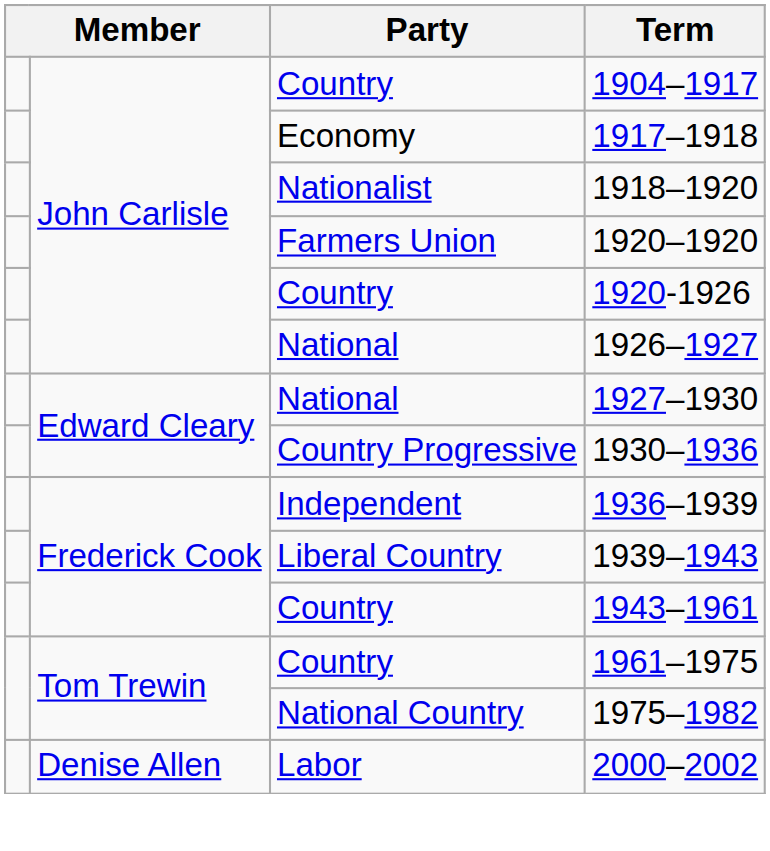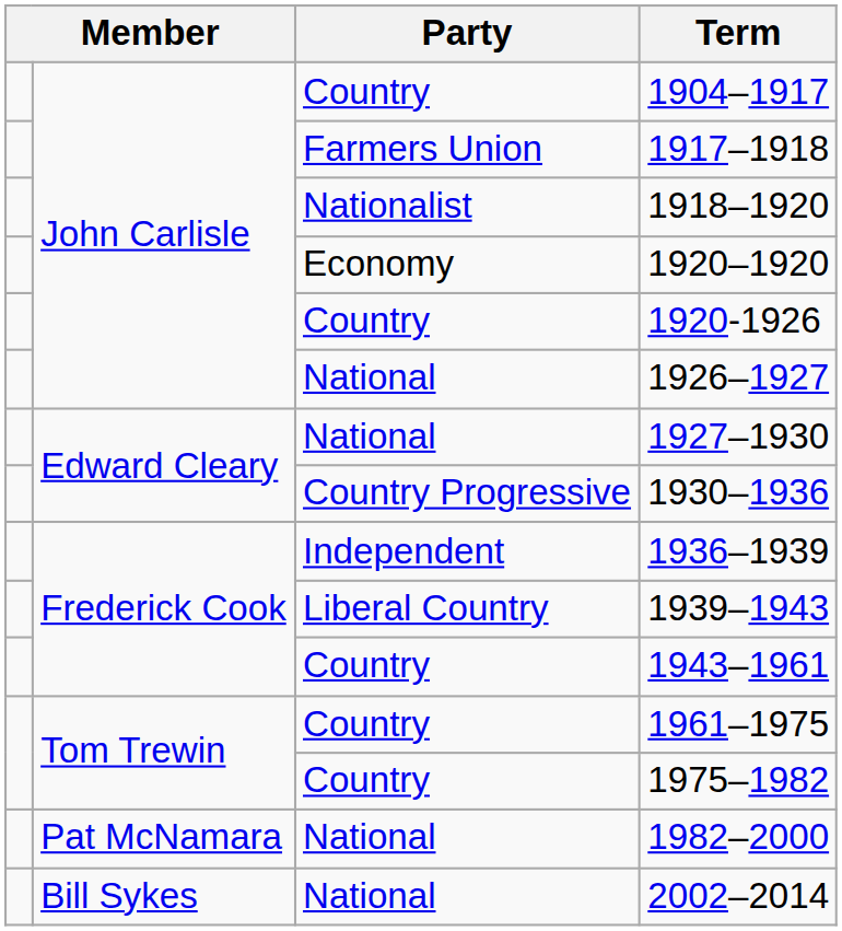1917–1918 | Party: Economy -> Farmers Union
1920–1920 | Party: Farmers Union -> Economy
1975–1982 | Party: National Country -> Country
+ row: Pat McNamara | National | 1982–2000
- row: Denise Allen | Labor | 2000–2002
+ row: Bill Sykes | National | 2002–2014
